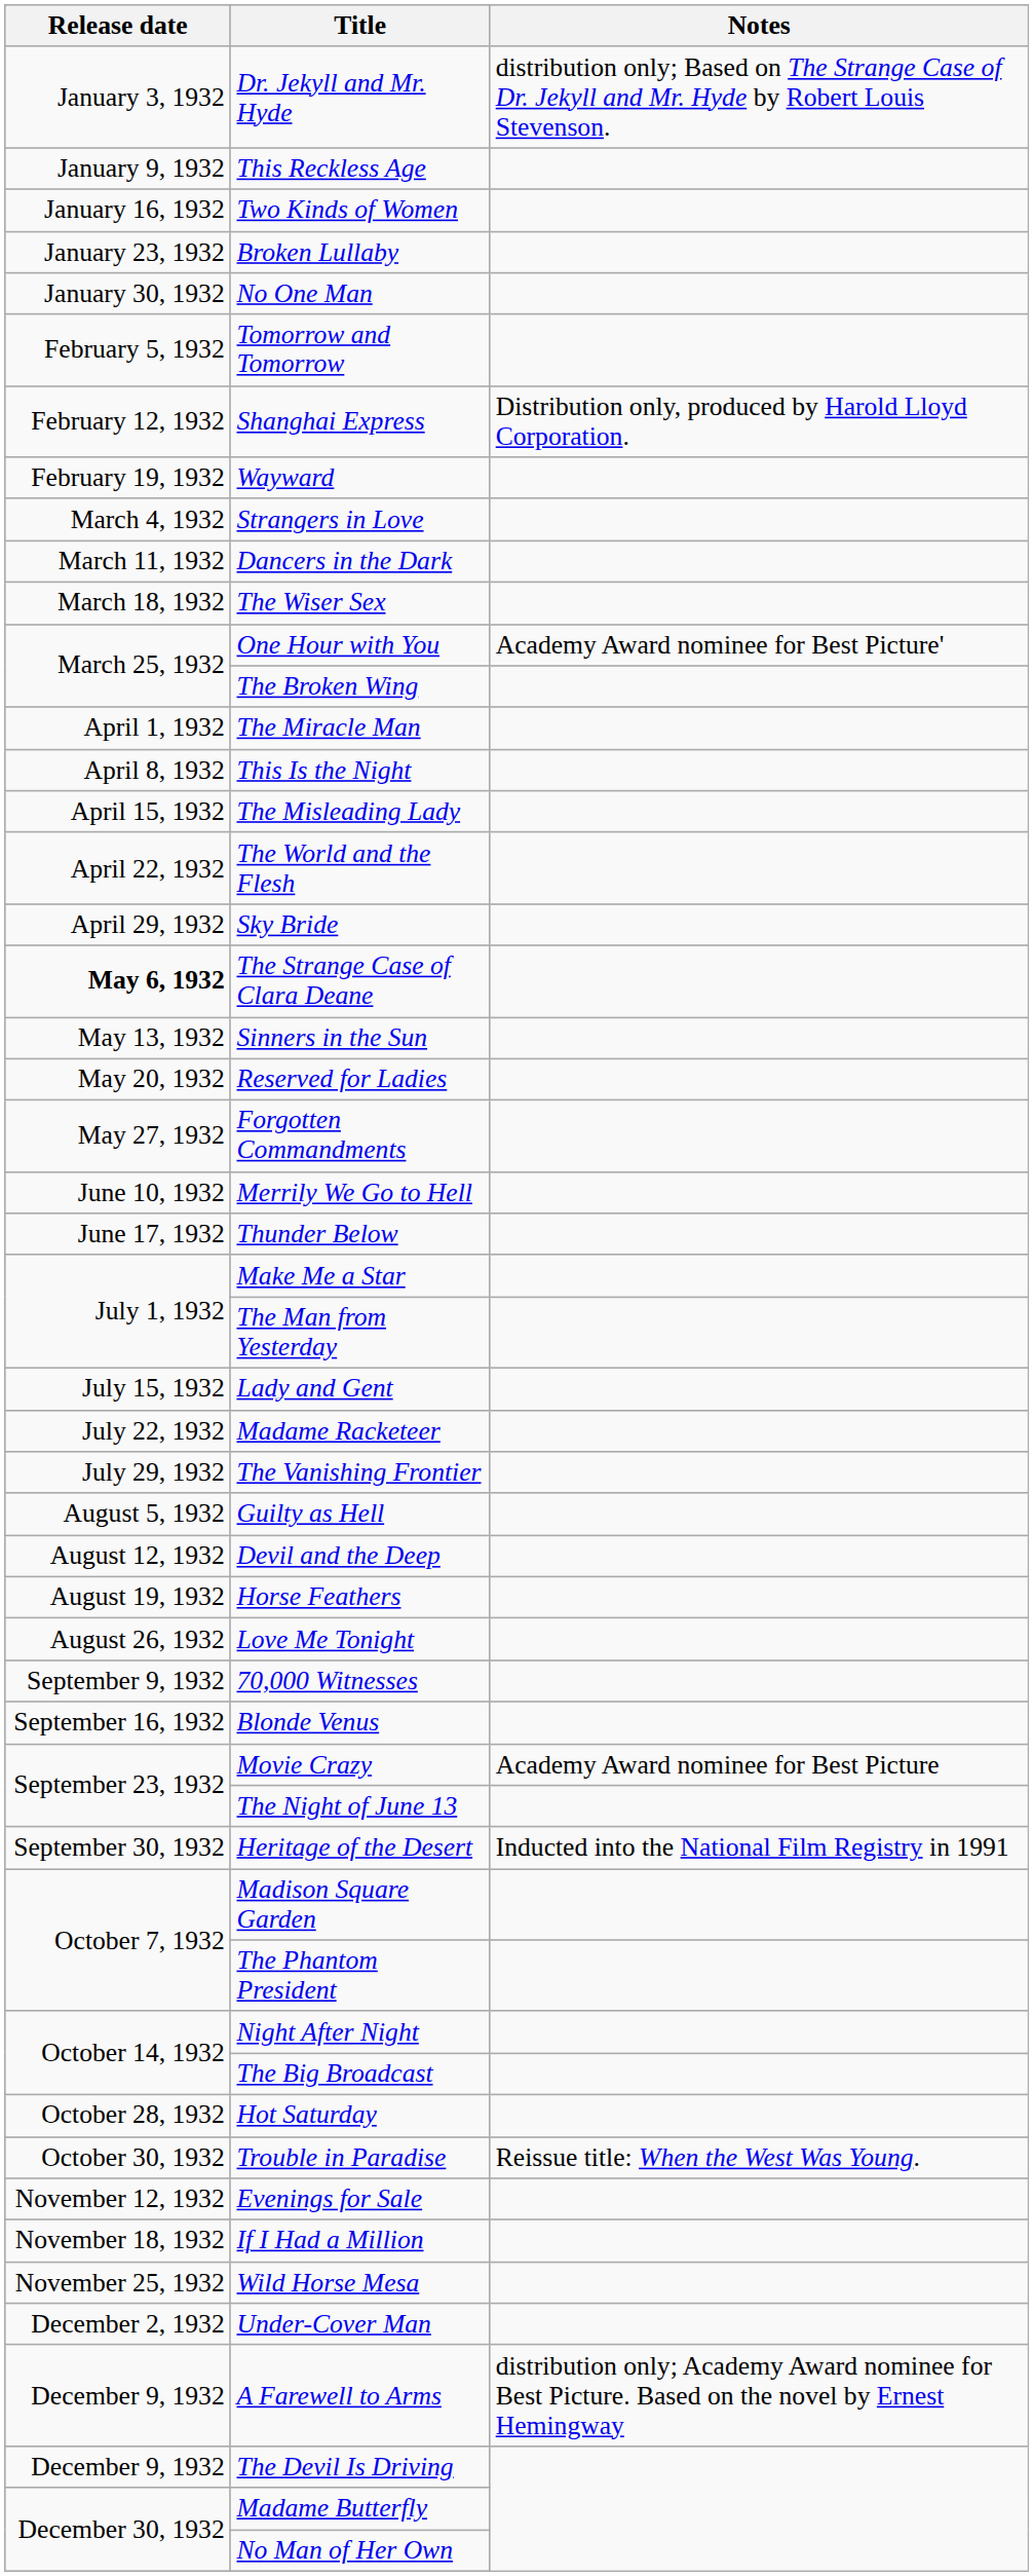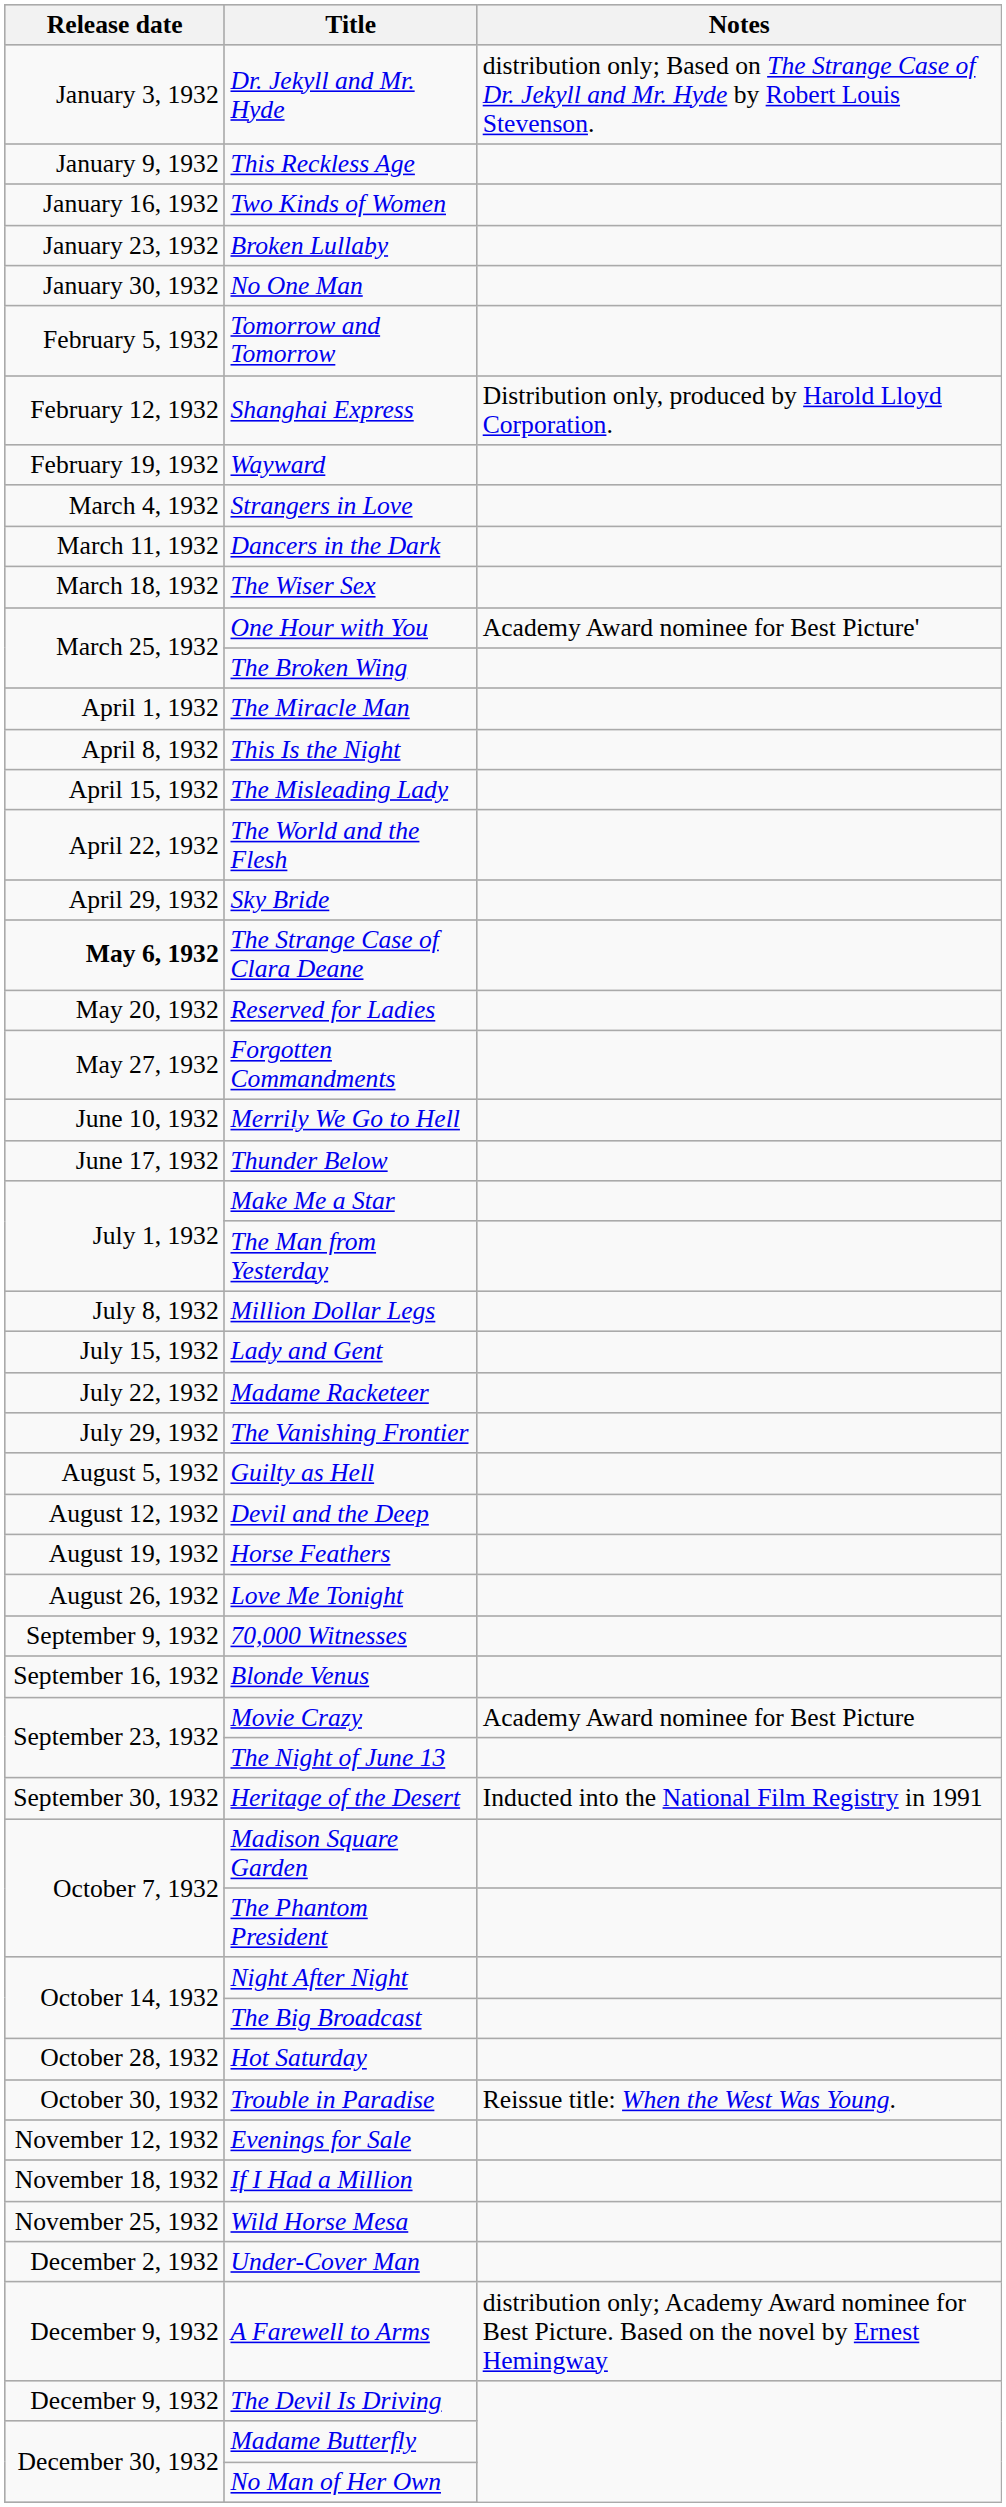- row: May 13, 1932 | Sinners in the Sun
+ row: July 8, 1932 | Million Dollar Legs
